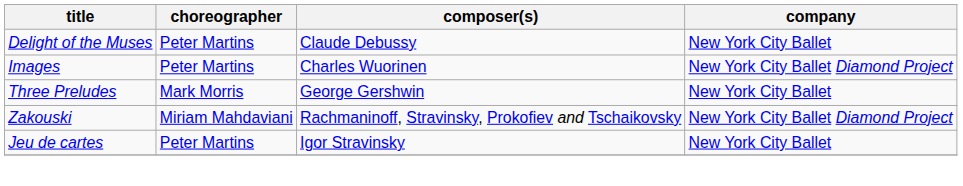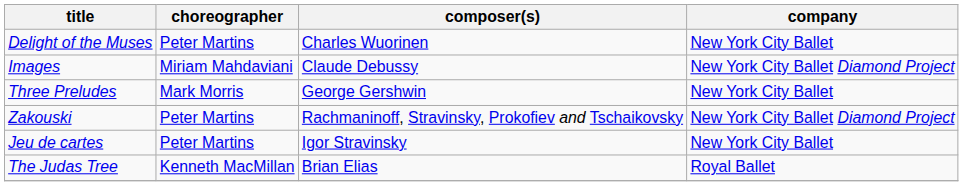Delight of the Muses | composer(s): Claude Debussy -> Charles Wuorinen
Images | choreographer: Peter Martins -> Miriam Mahdaviani
Images | composer(s): Charles Wuorinen -> Claude Debussy
Zakouski | choreographer: Miriam Mahdaviani -> Peter Martins
+ row: The Judas Tree | Kenneth MacMillan | Brian Elias | Royal Ballet
